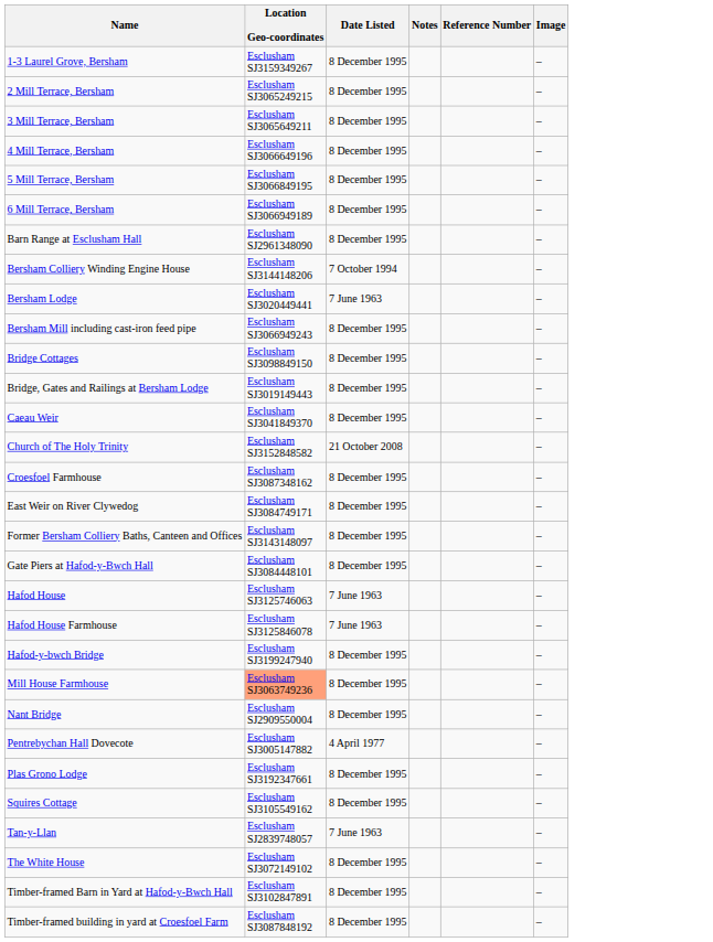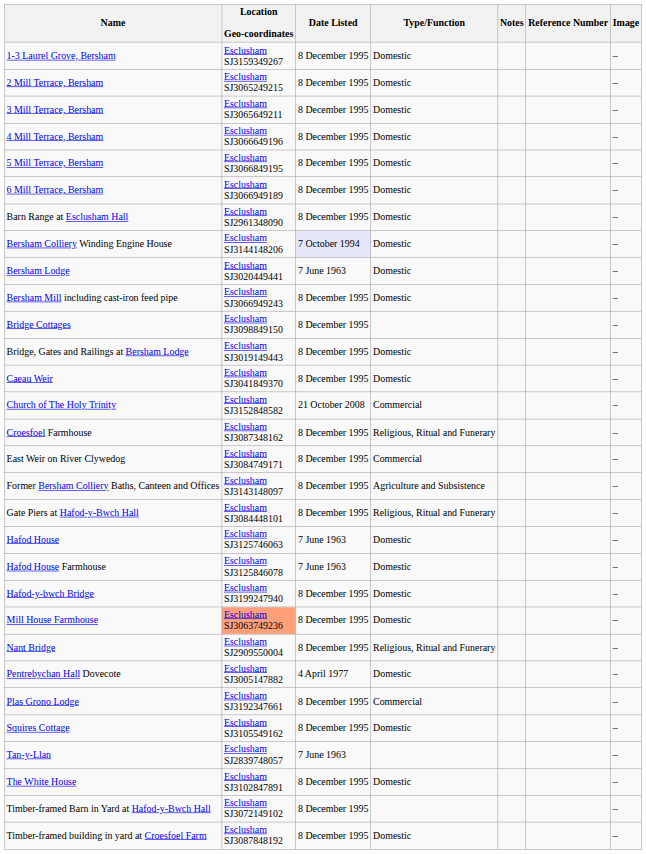+ column: Type/Function | Domestic | Domestic | Domestic | Domestic | Domestic | Domestic | Domestic | Domestic | Domestic | Domestic | Domestic | Domestic | Commercial | Religious, Ritual and Funerary | Commercial | Agriculture and Subsistence | Religious, Ritual and Funerary | Domestic | Domestic | Domestic | Domestic | Religious, Ritual and Funerary | Domestic | Commercial | Domestic | Domestic | Domestic
Bersham Colliery Winding Engine House | Date Listed: no background -> lavender background
The White House | Location Geo-coordinates: Esclusham SJ3072149102 -> Esclusham SJ3102847891
Timber-framed Barn in Yard at Hafod-y-Bwch Hall | Location Geo-coordinates: Esclusham SJ3102847891 -> Esclusham SJ3072149102
